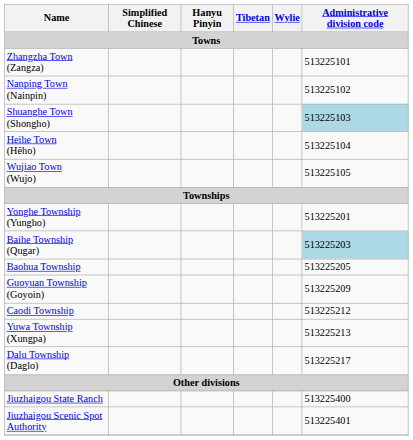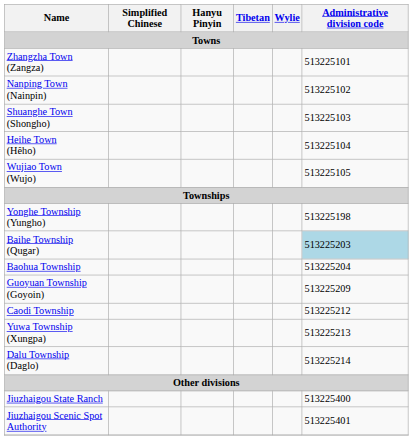Shuanghe Town (Shongho) | Administrative division code: lightblue background -> no background
Yonghe Township (Yungho) | Administrative division code: 513225201 -> 513225198
Baohua Township | Administrative division code: 513225205 -> 513225204
Dalu Township (Daglo) | Administrative division code: 513225217 -> 513225214
